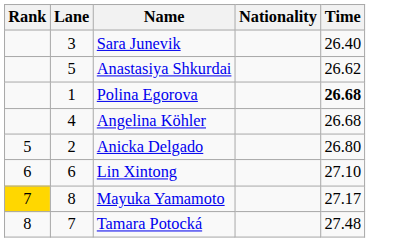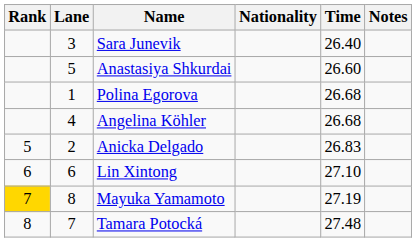+ column: Notes
Anastasiya Shkurdai | Time: 26.62 -> 26.60
Polina Egorova | Time: bold -> normal
Anicka Delgado | Time: 26.80 -> 26.83
Mayuka Yamamoto | Time: 27.17 -> 27.19
